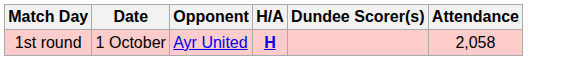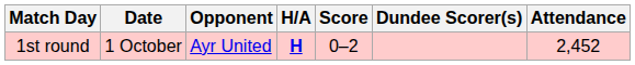+ column: Score | 0–2
1st round | Attendance: 2,058 -> 2,452
